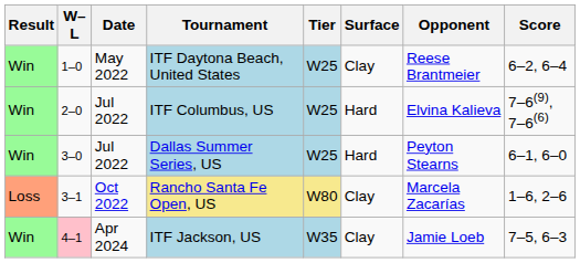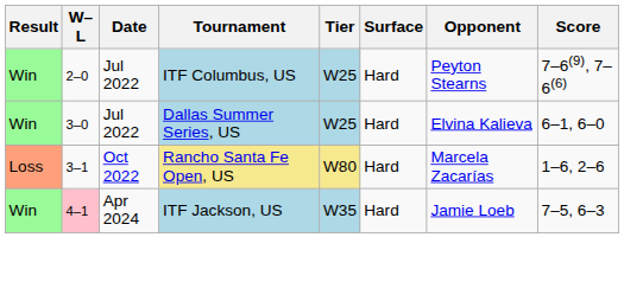- row: Win | 1–0 | May 2022 | ITF Daytona Beach, United States | W25 | Clay | Reese Brantmeier | 6–2, 6–4
ITF Columbus, US | Opponent: Elvina Kalieva -> Peyton Stearns
Dallas Summer Series, US | Opponent: Peyton Stearns -> Elvina Kalieva
Rancho Santa Fe Open, US | Surface: Clay -> Hard
ITF Jackson, US | Surface: Clay -> Hard
